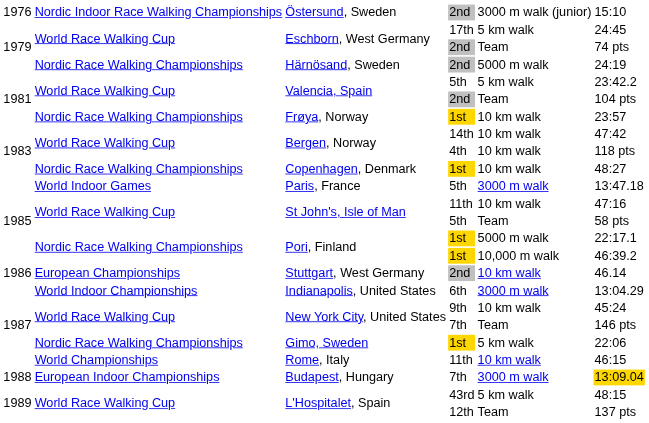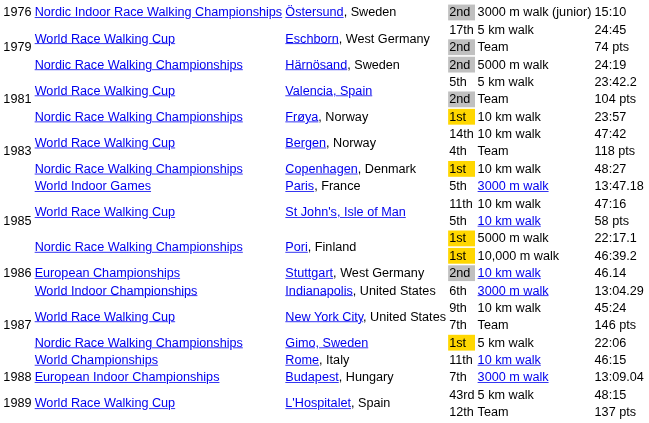Bergen, Norway / 4th | column 5: 10 km walk -> Team
St John's, Isle of Man / 5th | column 5: Team -> 10 km walk
Budapest, Hungary | column 6: gold background -> no background
